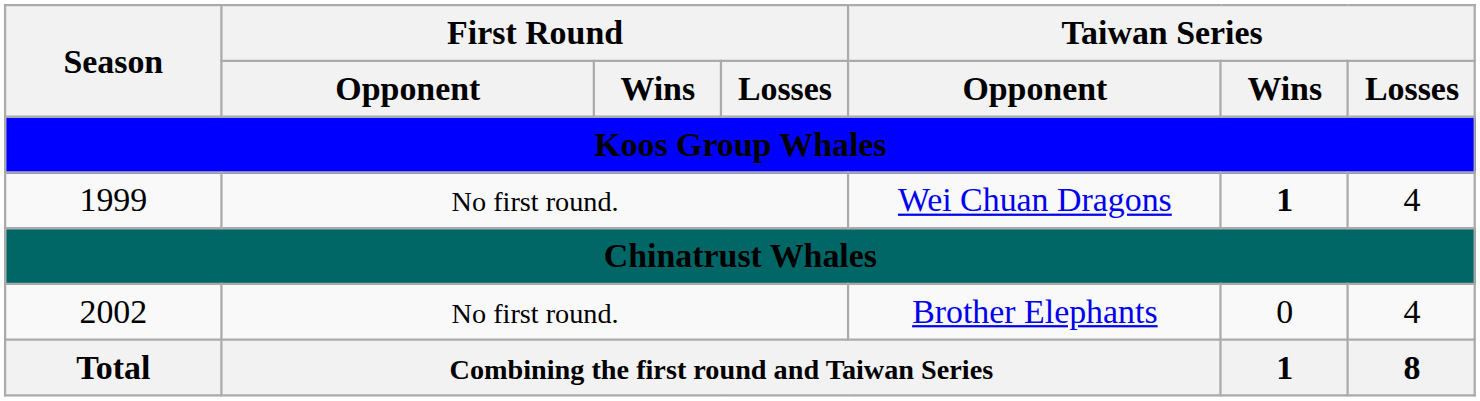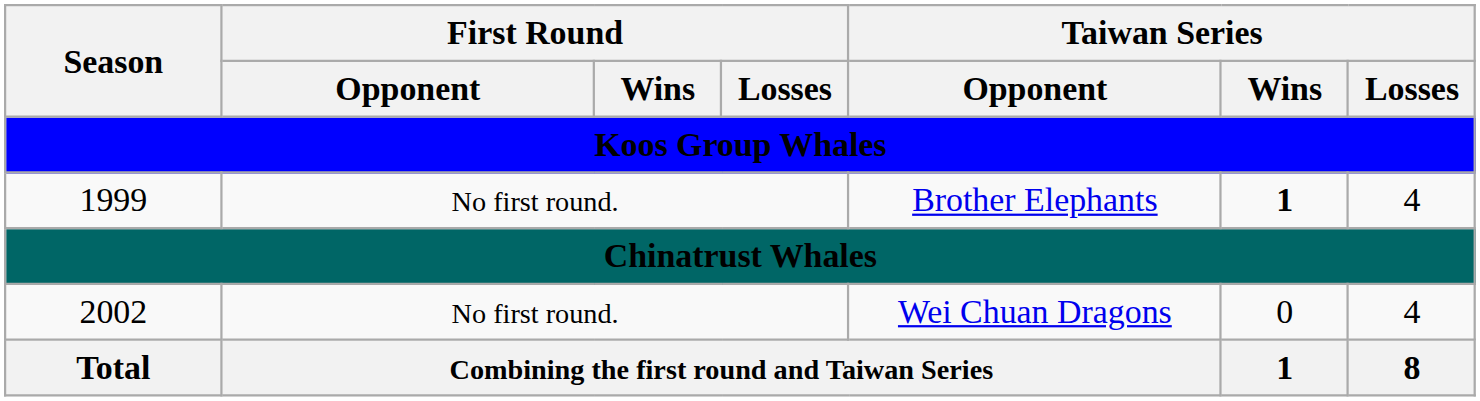1999 | Taiwan Series / Opponent: Wei Chuan Dragons -> Brother Elephants
2002 | Taiwan Series / Opponent: Brother Elephants -> Wei Chuan Dragons
